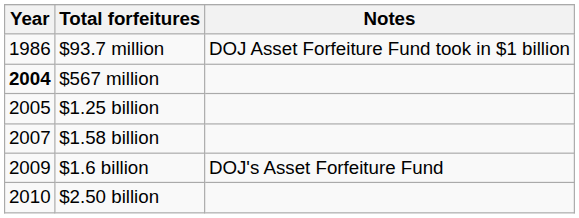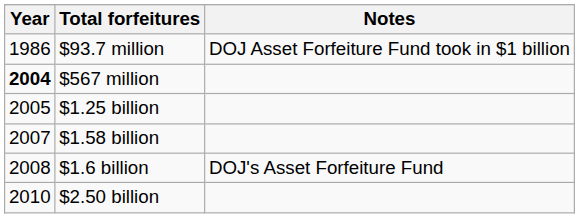$1.6 billion | Year: 2009 -> 2008
